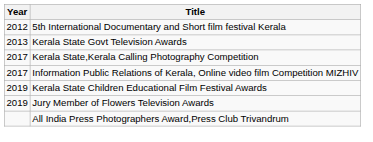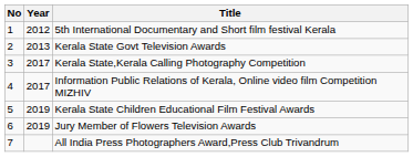+ column: No | 1 | 2 | 3 | 4 | 5 | 6 | 7
